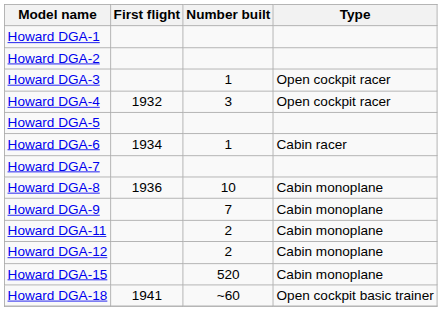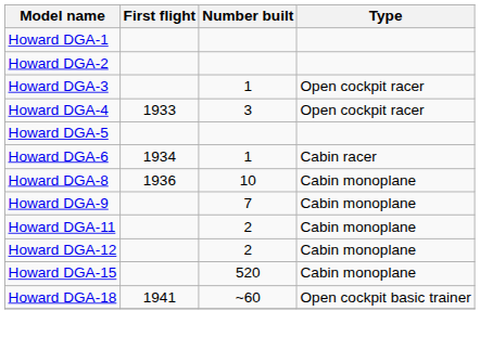Howard DGA-4 | First flight: 1932 -> 1933
- row: Howard DGA-7
